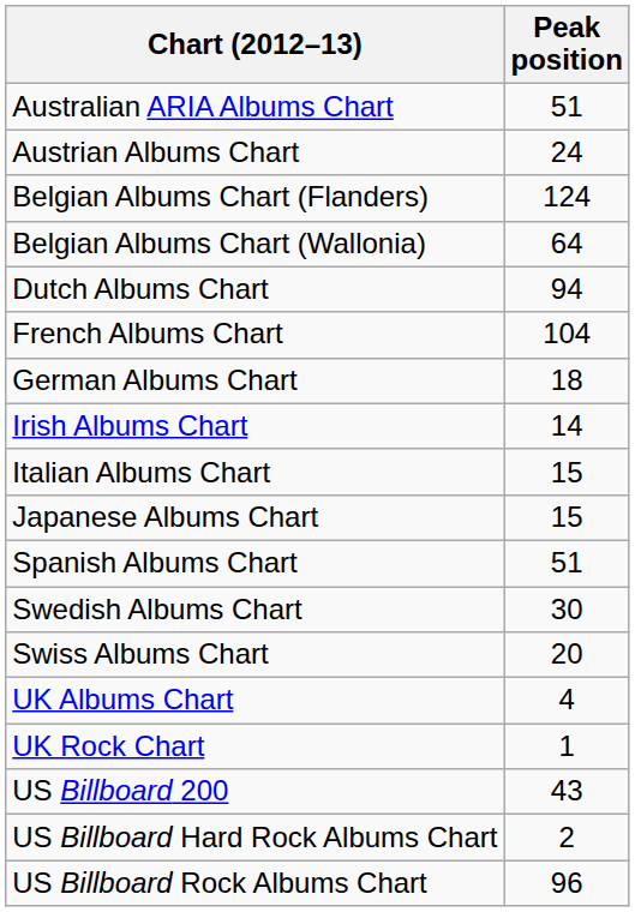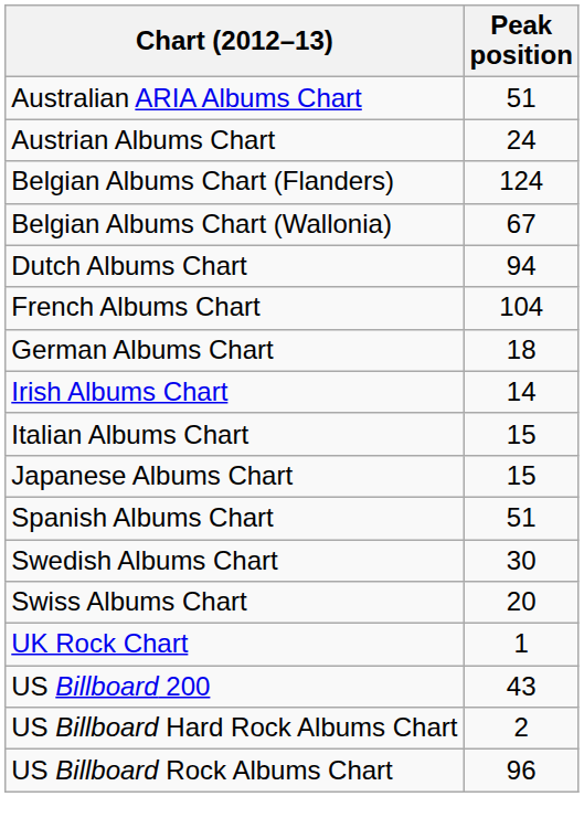Belgian Albums Chart (Wallonia) | Peak position: 64 -> 67
- row: UK Albums Chart | 4
